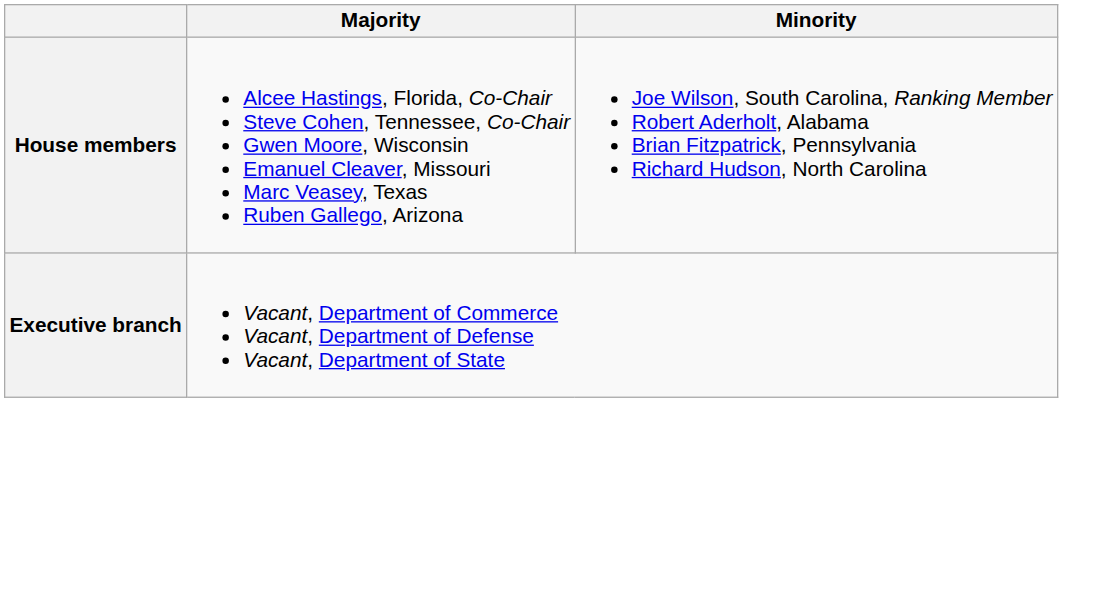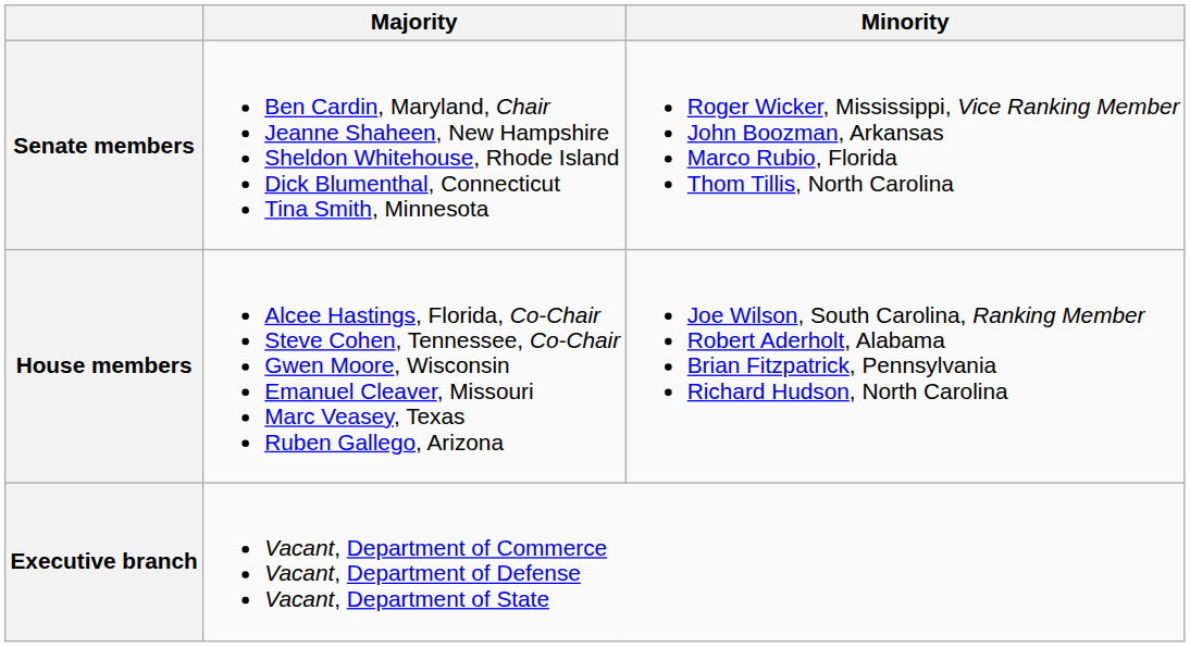+ row: Senate members | Ben Cardin, Maryland, Chair Jeanne Shaheen, New Hampshire Sheldon Whitehouse, Rhode Island Dick Blumenthal, Connecticut Tina Smith, Minnesota | Roger Wicker, Mississippi, Vice Ranking Member John Boozman, Arkansas Marco Rubio, Florida Thom Tillis, North Carolina
